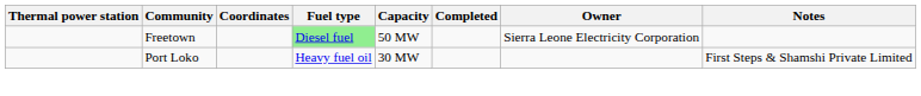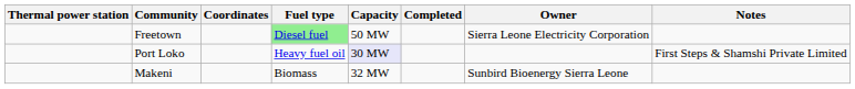Port Loko | Capacity: no background -> lavender background
+ row: Makeni | Biomass | 32 MW | Sunbird Bioenergy Sierra Leone
